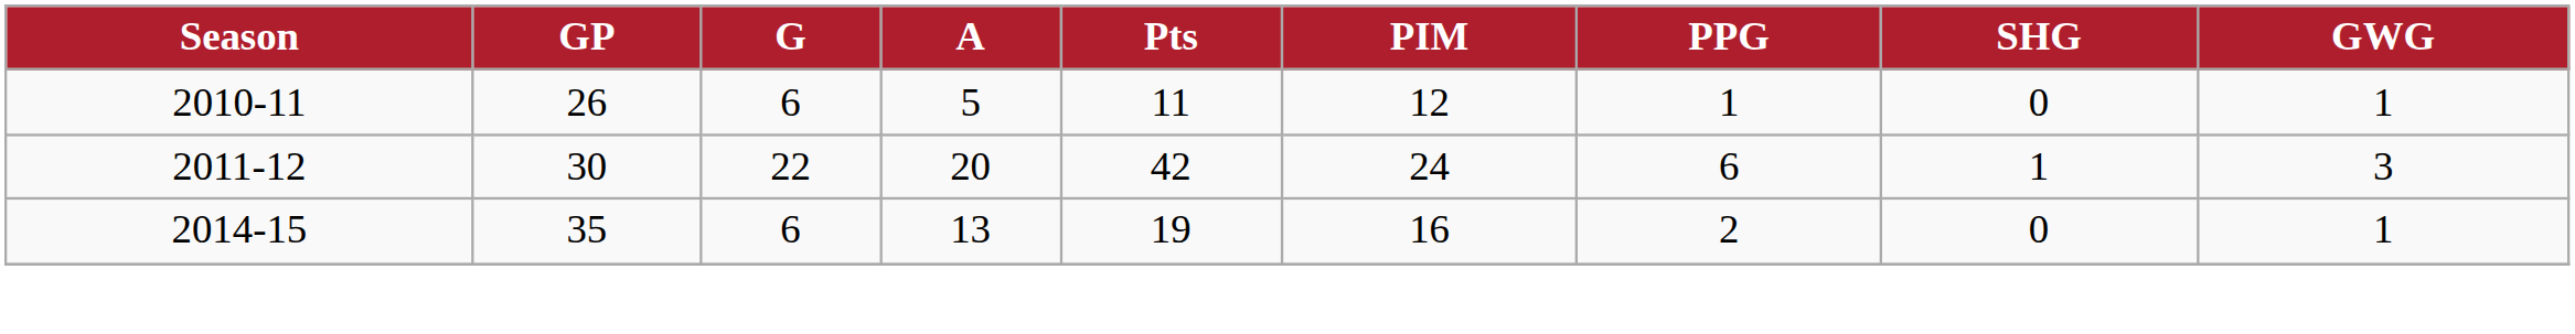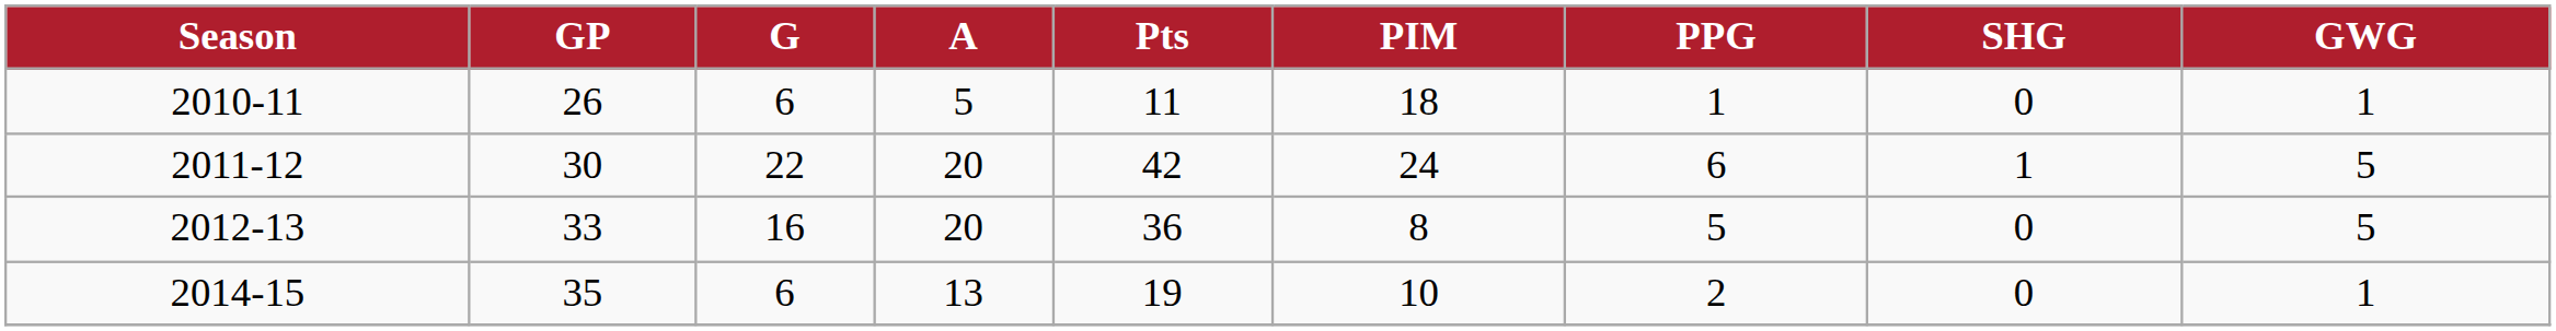2010-11 | PIM: 12 -> 18
2011-12 | GWG: 3 -> 5
+ row: 2012-13 | 33 | 16 | 20 | 36 | 8 | 5 | 0 | 5
2014-15 | PIM: 16 -> 10
